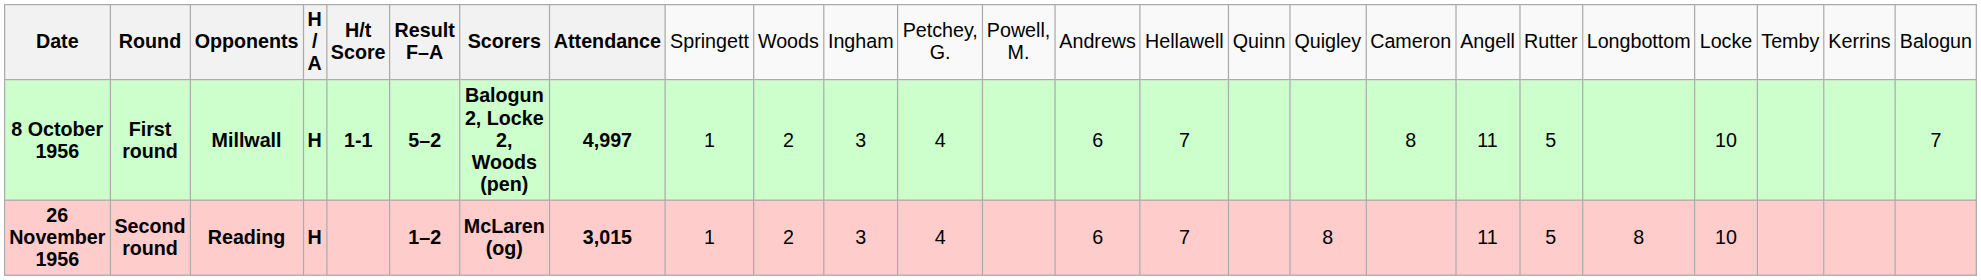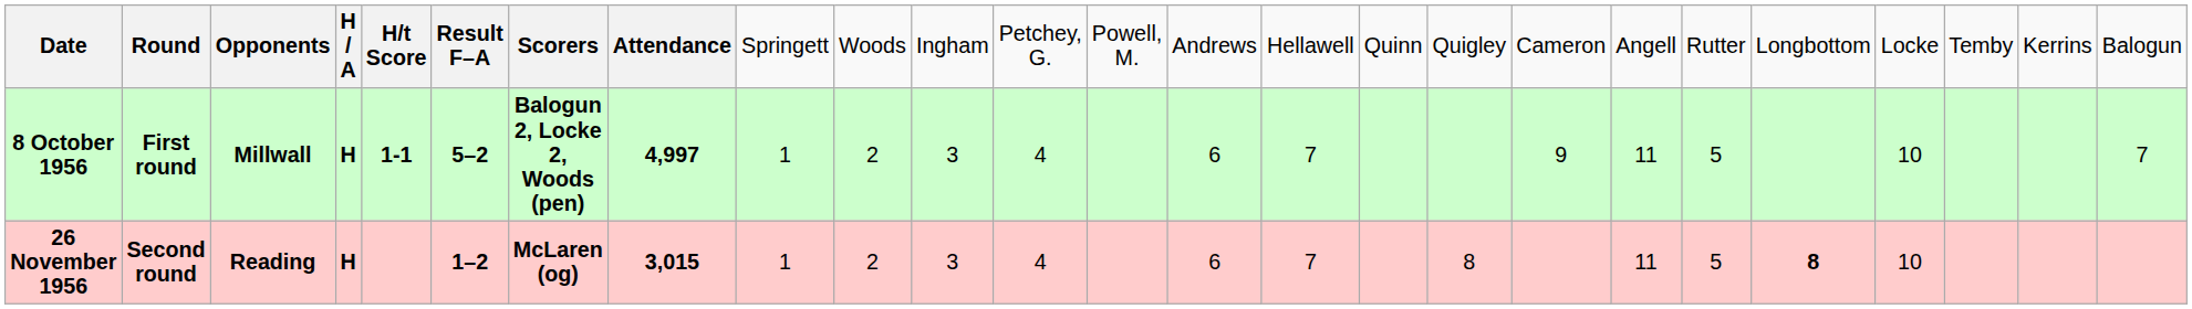8 October 1956 | column 18: 8 -> 9
26 November 1956 | column 21: normal -> bold
